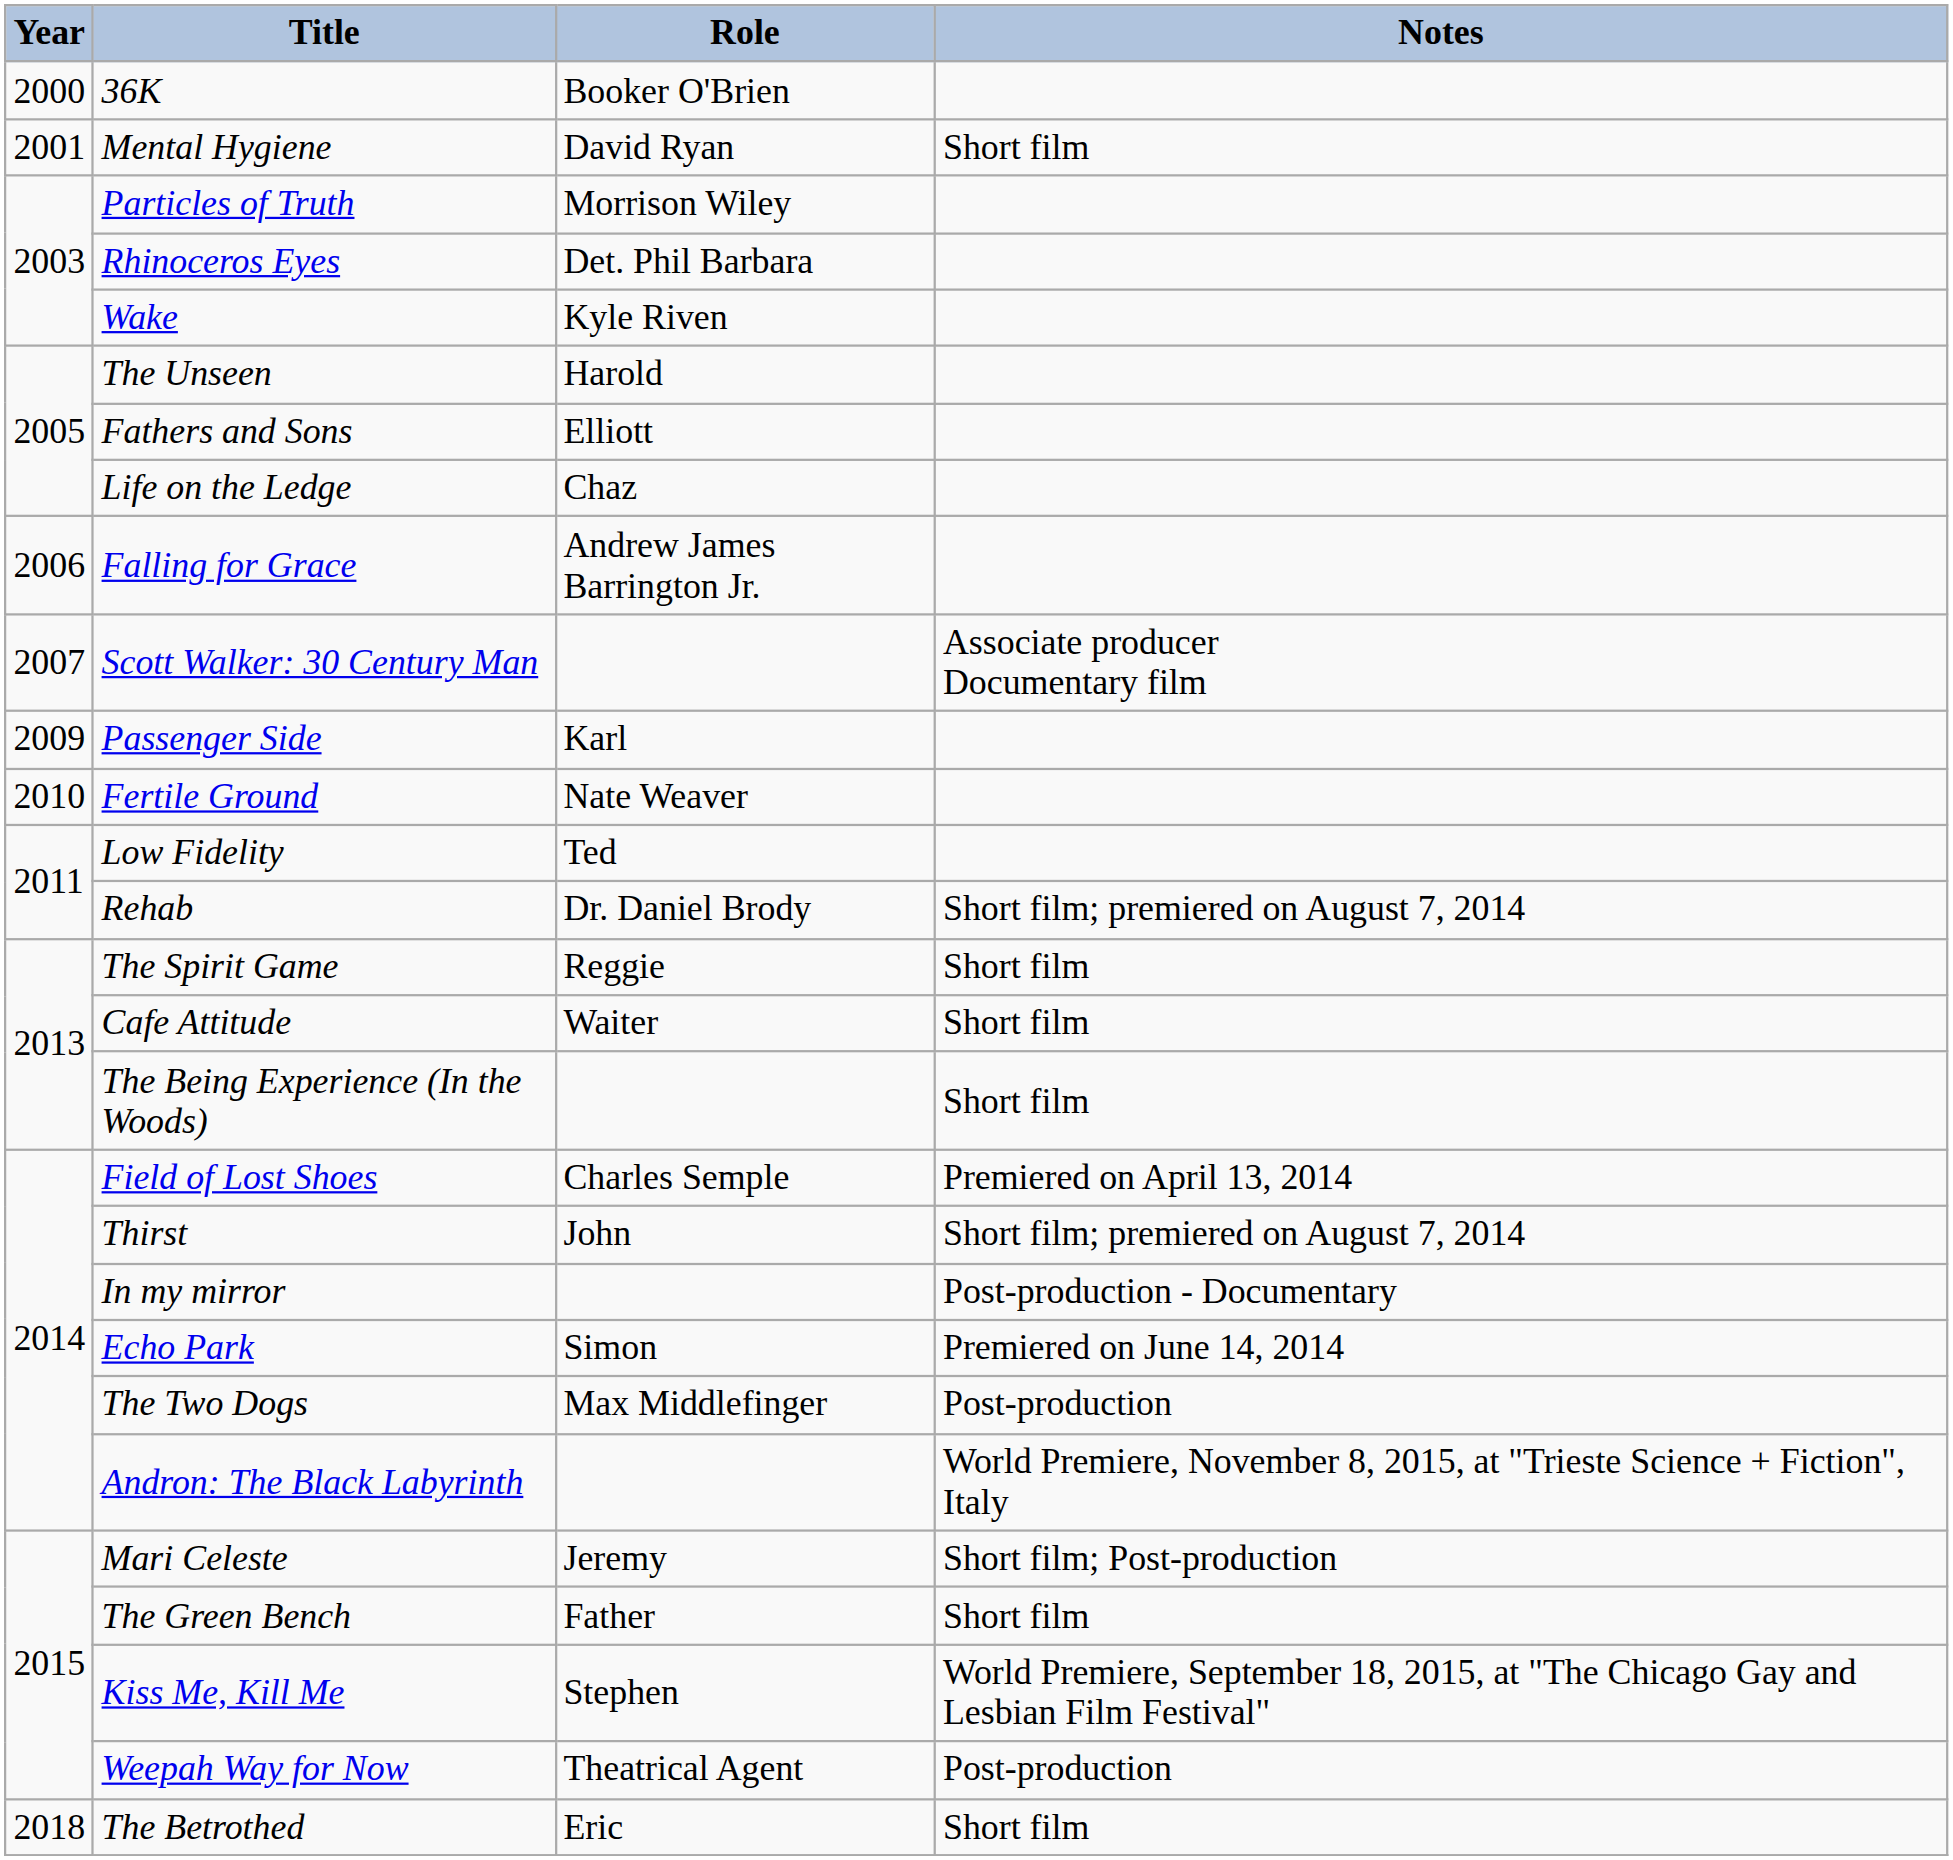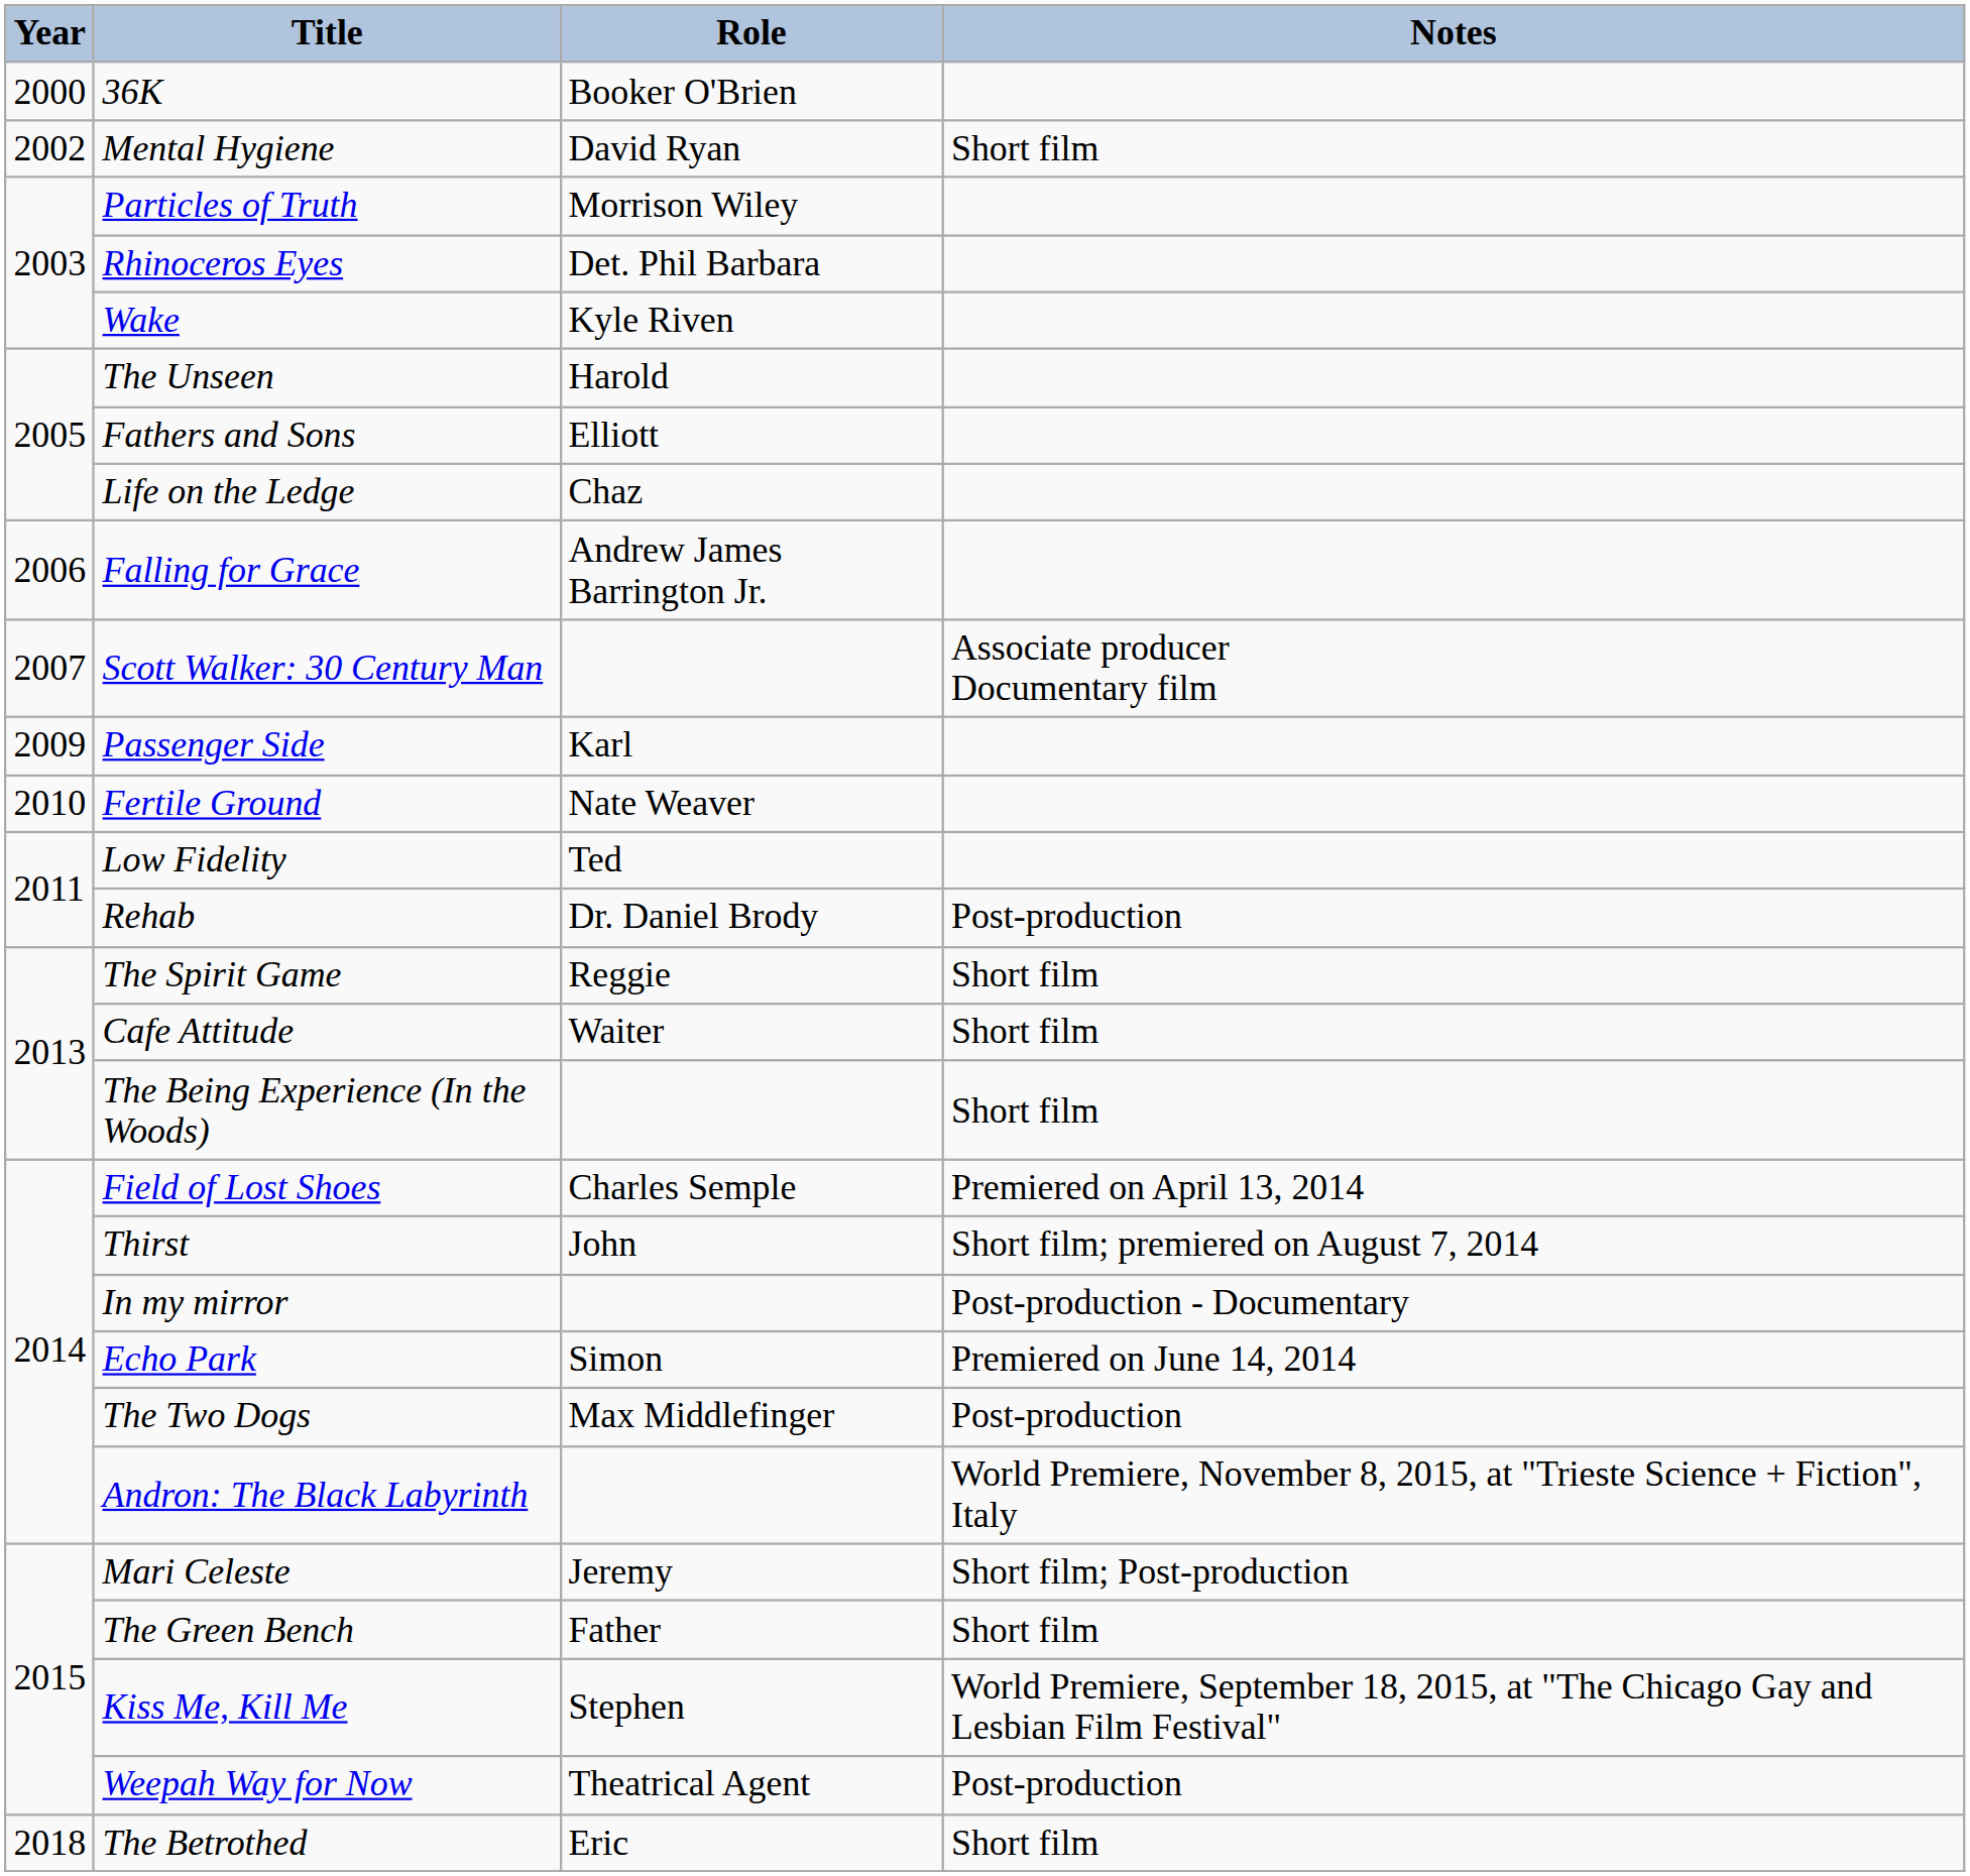Mental Hygiene | Year: 2001 -> 2002
Rehab | Notes: Short film; premiered on August 7, 2014 -> Post-production
